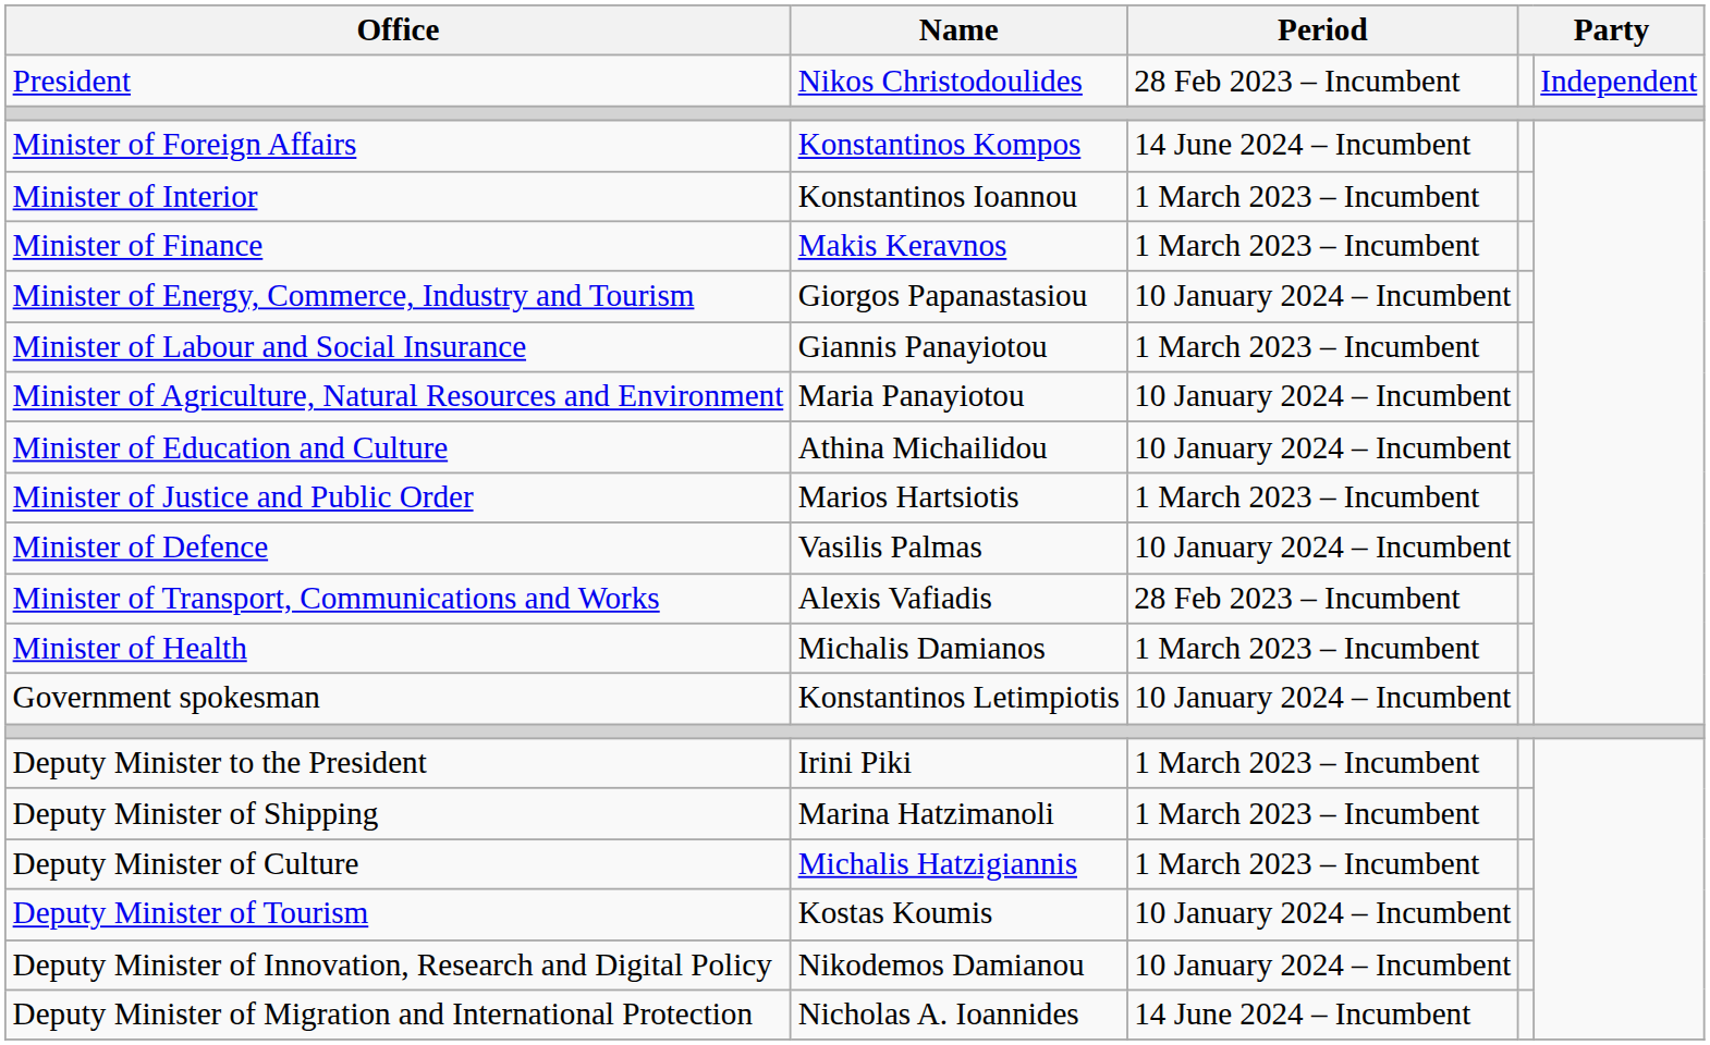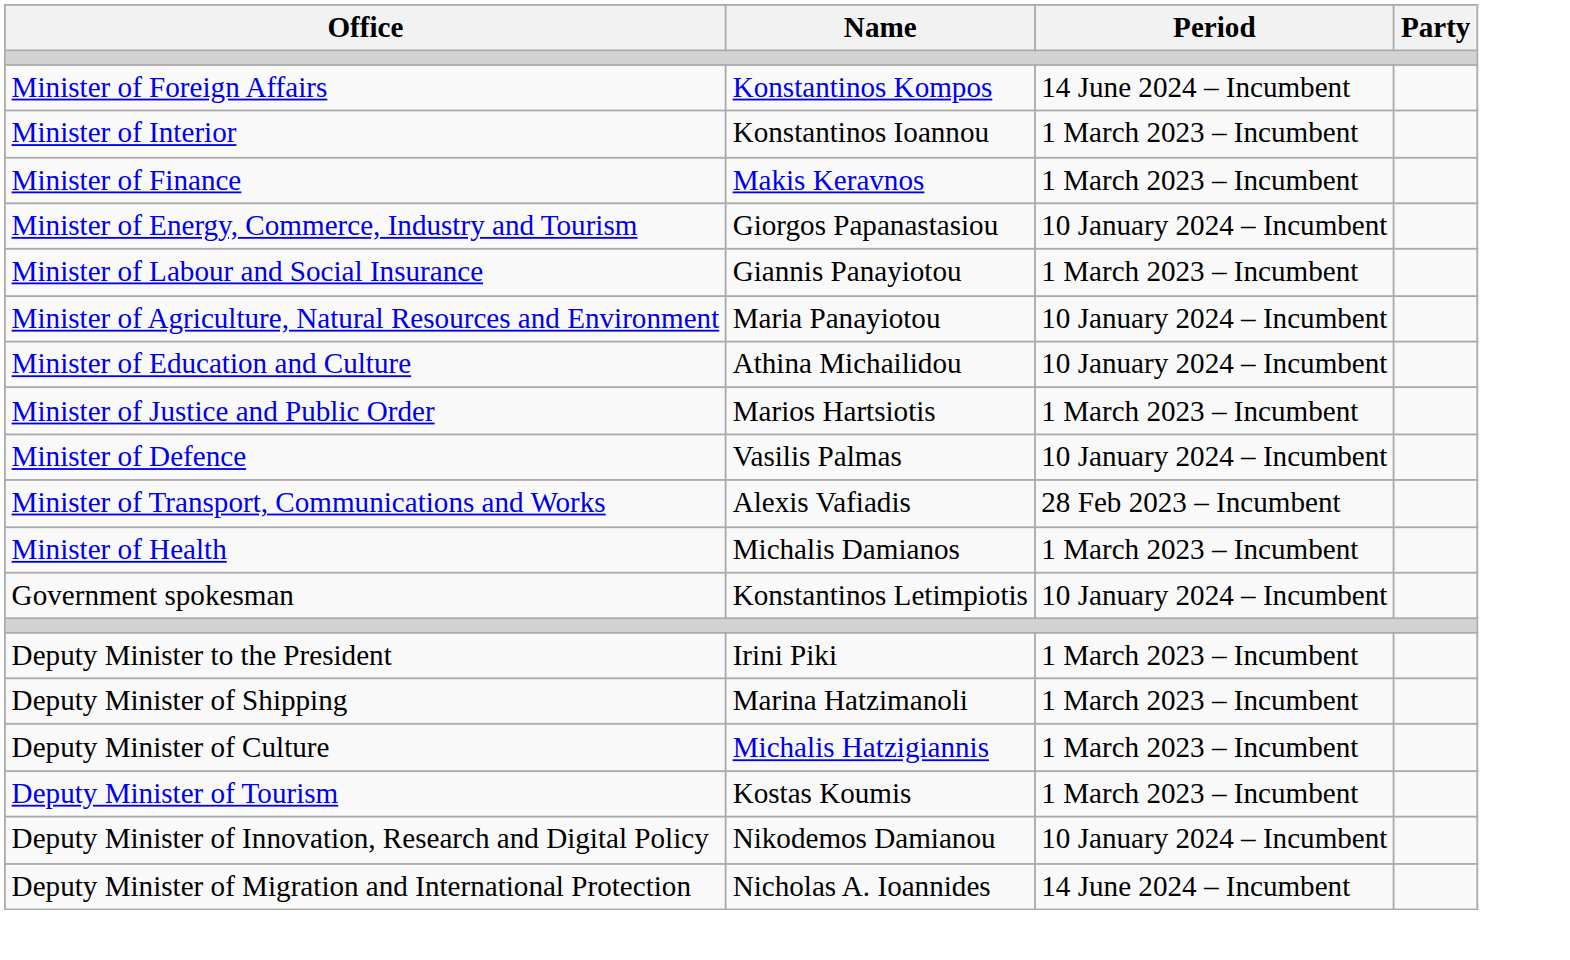- row: President | Nikos Christodoulides | 28 Feb 2023 – Incumbent | Independent
Deputy Minister of Tourism | Period: 10 January 2024 – Incumbent -> 1 March 2023 – Incumbent
